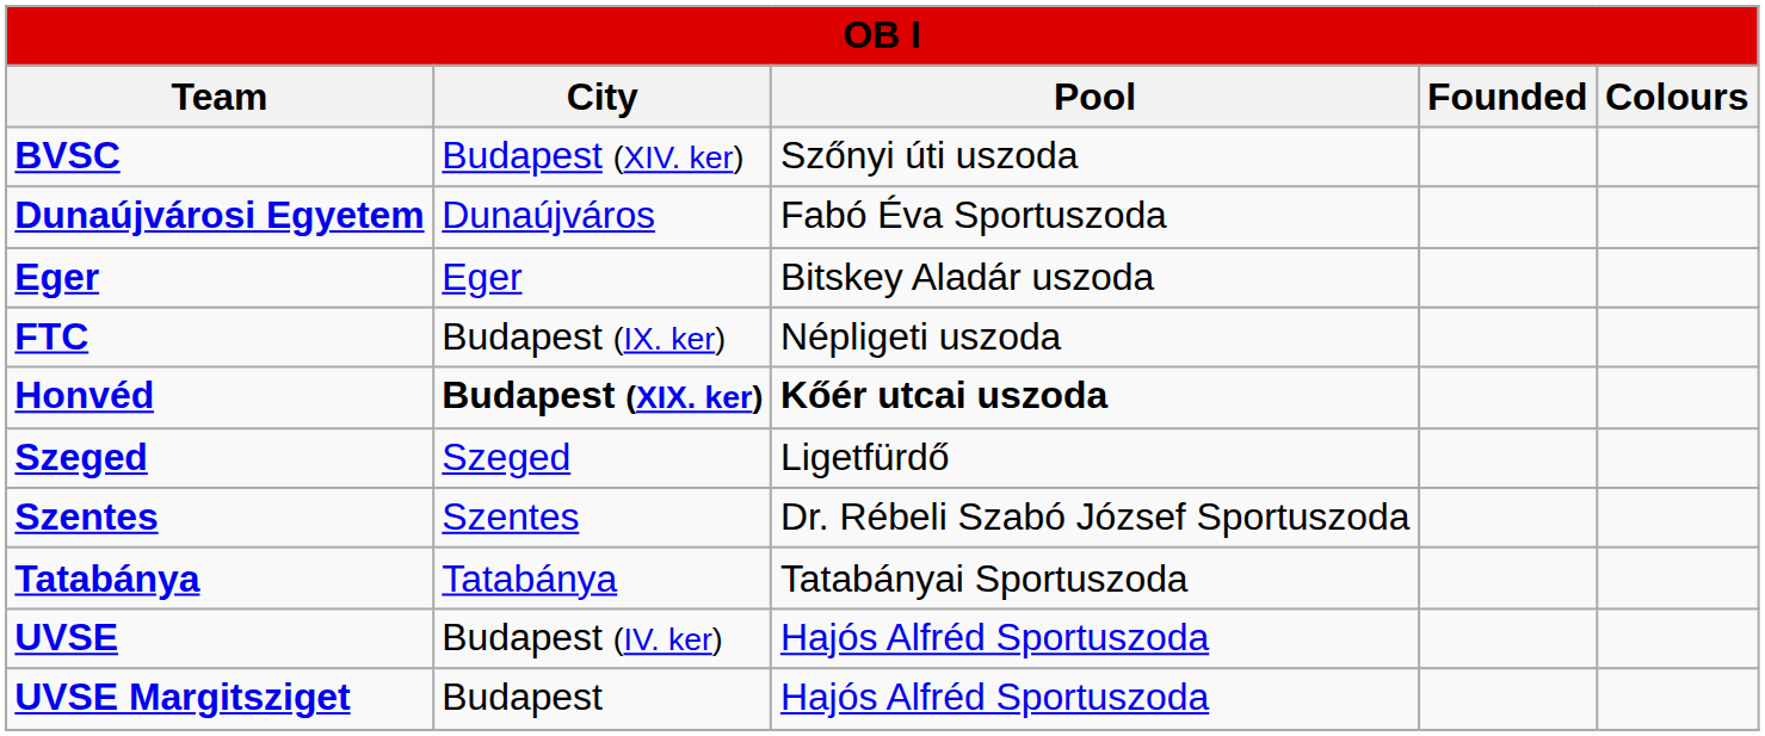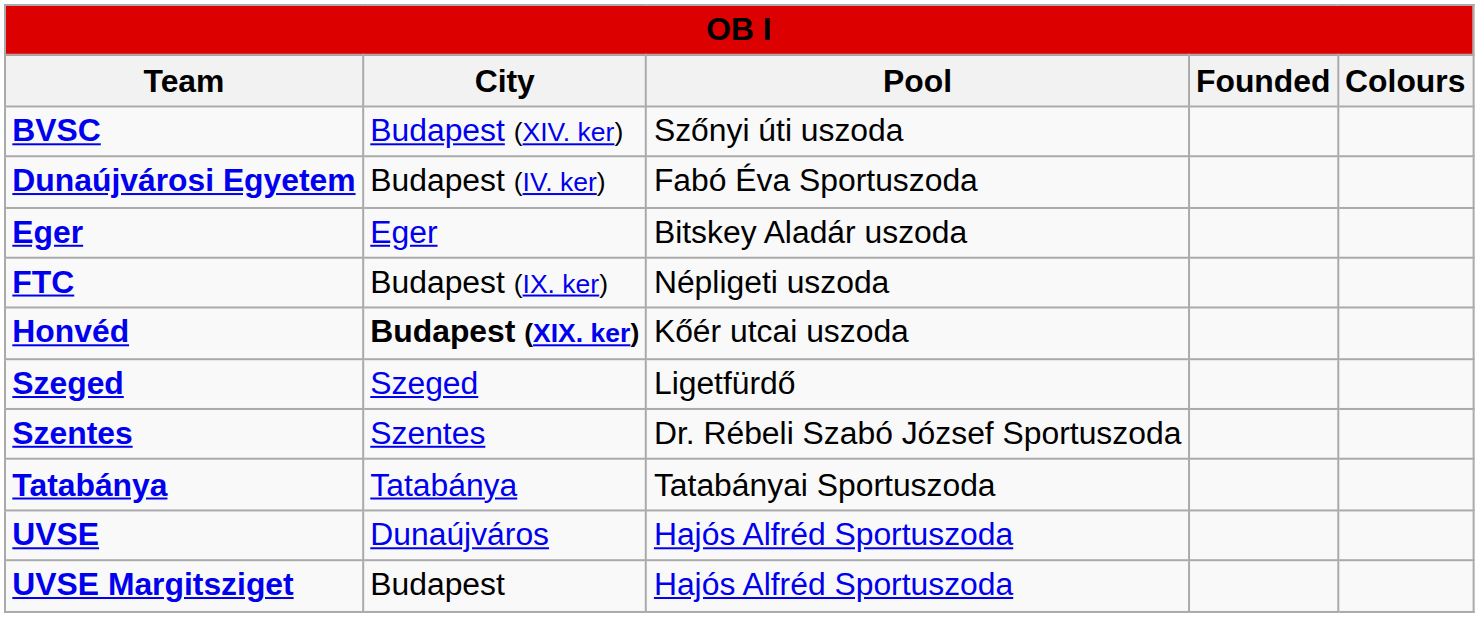Dunaújvárosi Egyetem | City: Dunaújváros -> Budapest (IV. ker)
Honvéd | Pool: bold -> normal
UVSE | City: Budapest (IV. ker) -> Dunaújváros
